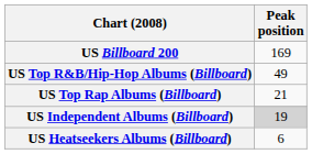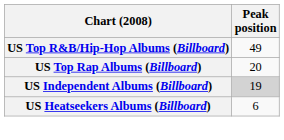- row: US Billboard 200 | 169
US Top Rap Albums (Billboard) | Peak position: 21 -> 20
